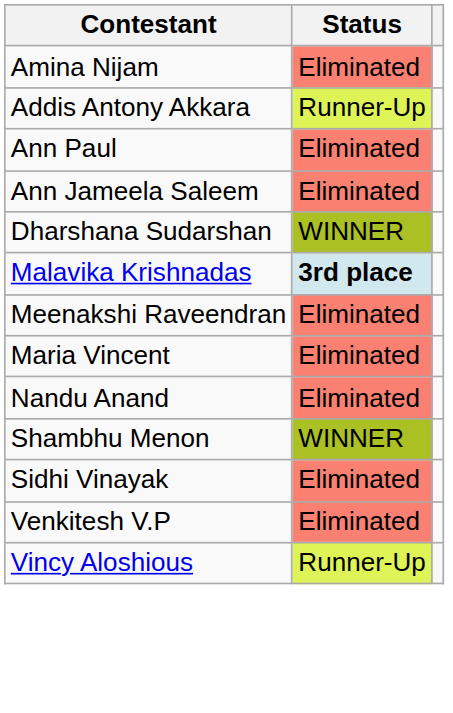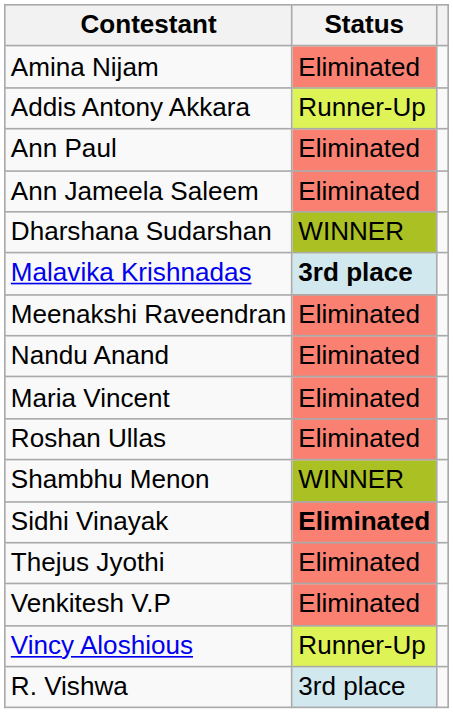rows swapped: Maria Vincent <-> Nandu Anand
+ row: Roshan Ullas | Eliminated
Sidhi Vinayak | Status: normal -> bold
+ row: Thejus Jyothi | Eliminated
+ row: R. Vishwa | 3rd place
